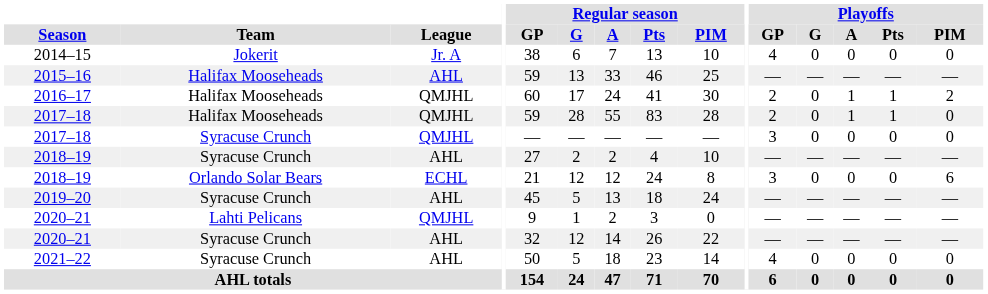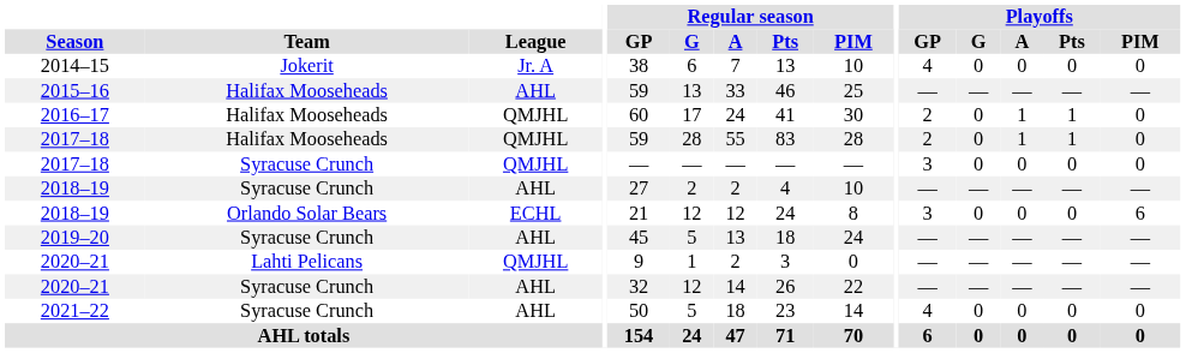2016–17 | Playoffs / PIM: 2 -> 0
